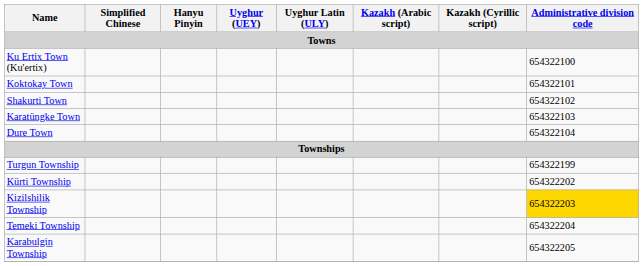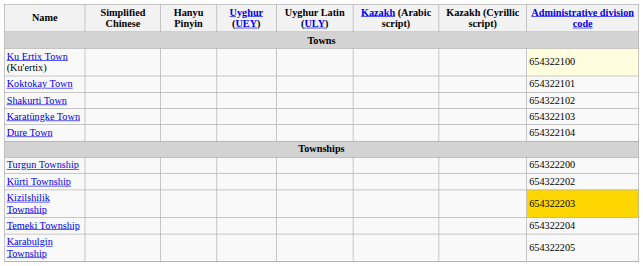Ku Ertix Town (Ku'ertix) | Administrative division code: no background -> lightyellow background
Turgun Township | Administrative division code: 654322199 -> 654322200
